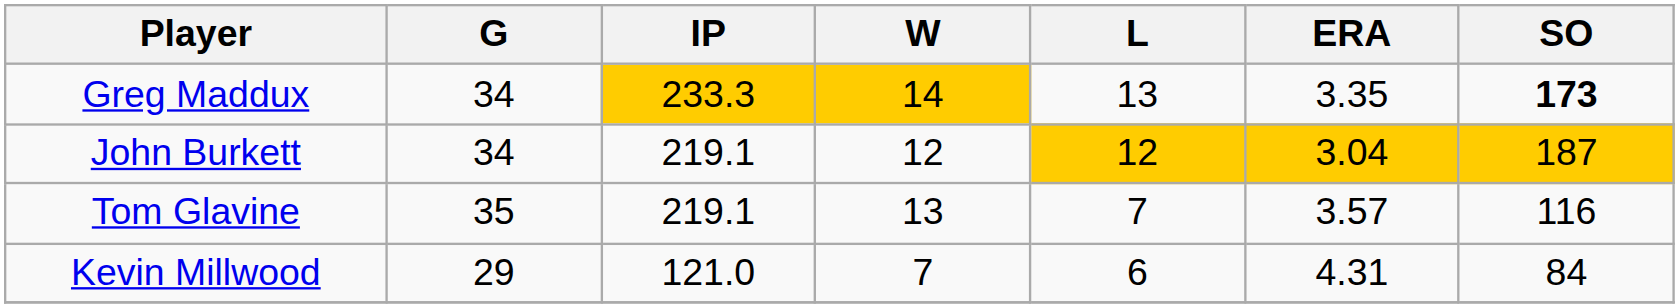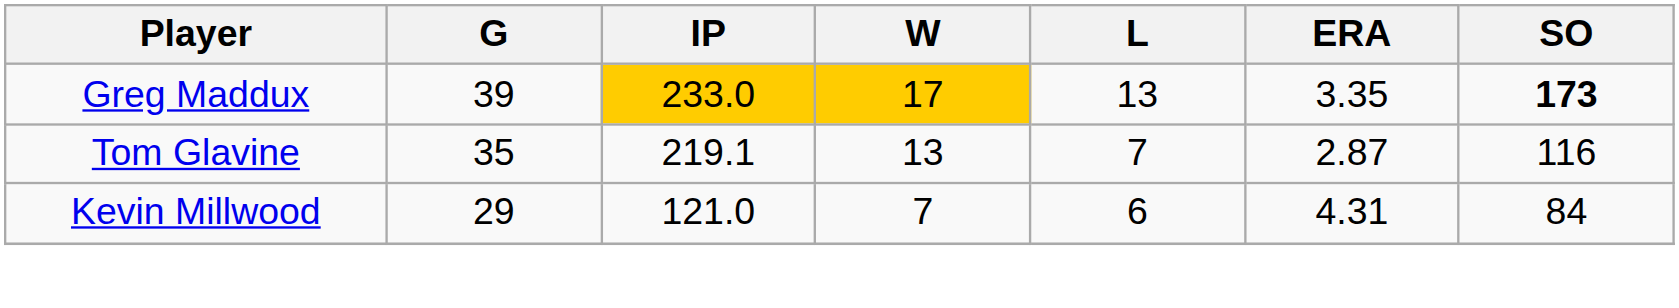Greg Maddux | G: 34 -> 39
Greg Maddux | IP: 233.3 -> 233.0
Greg Maddux | W: 14 -> 17
- row: John Burkett | 34 | 219.1 | 12 | 12 | 3.04 | 187
Tom Glavine | ERA: 3.57 -> 2.87
